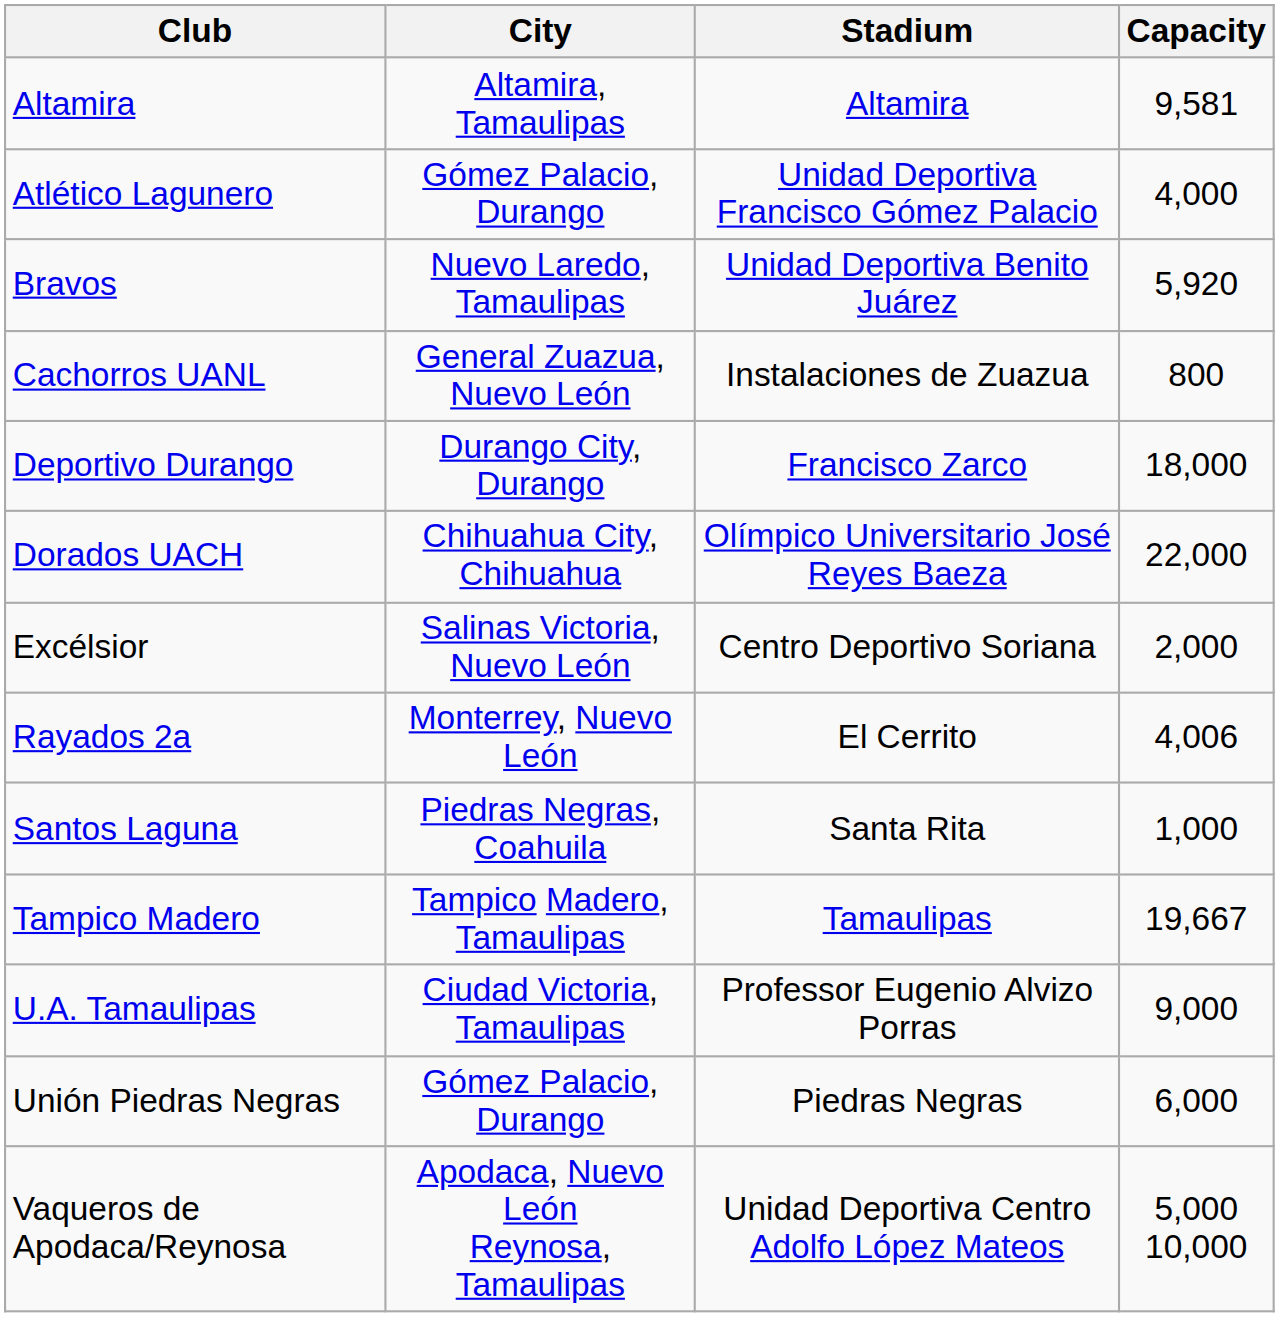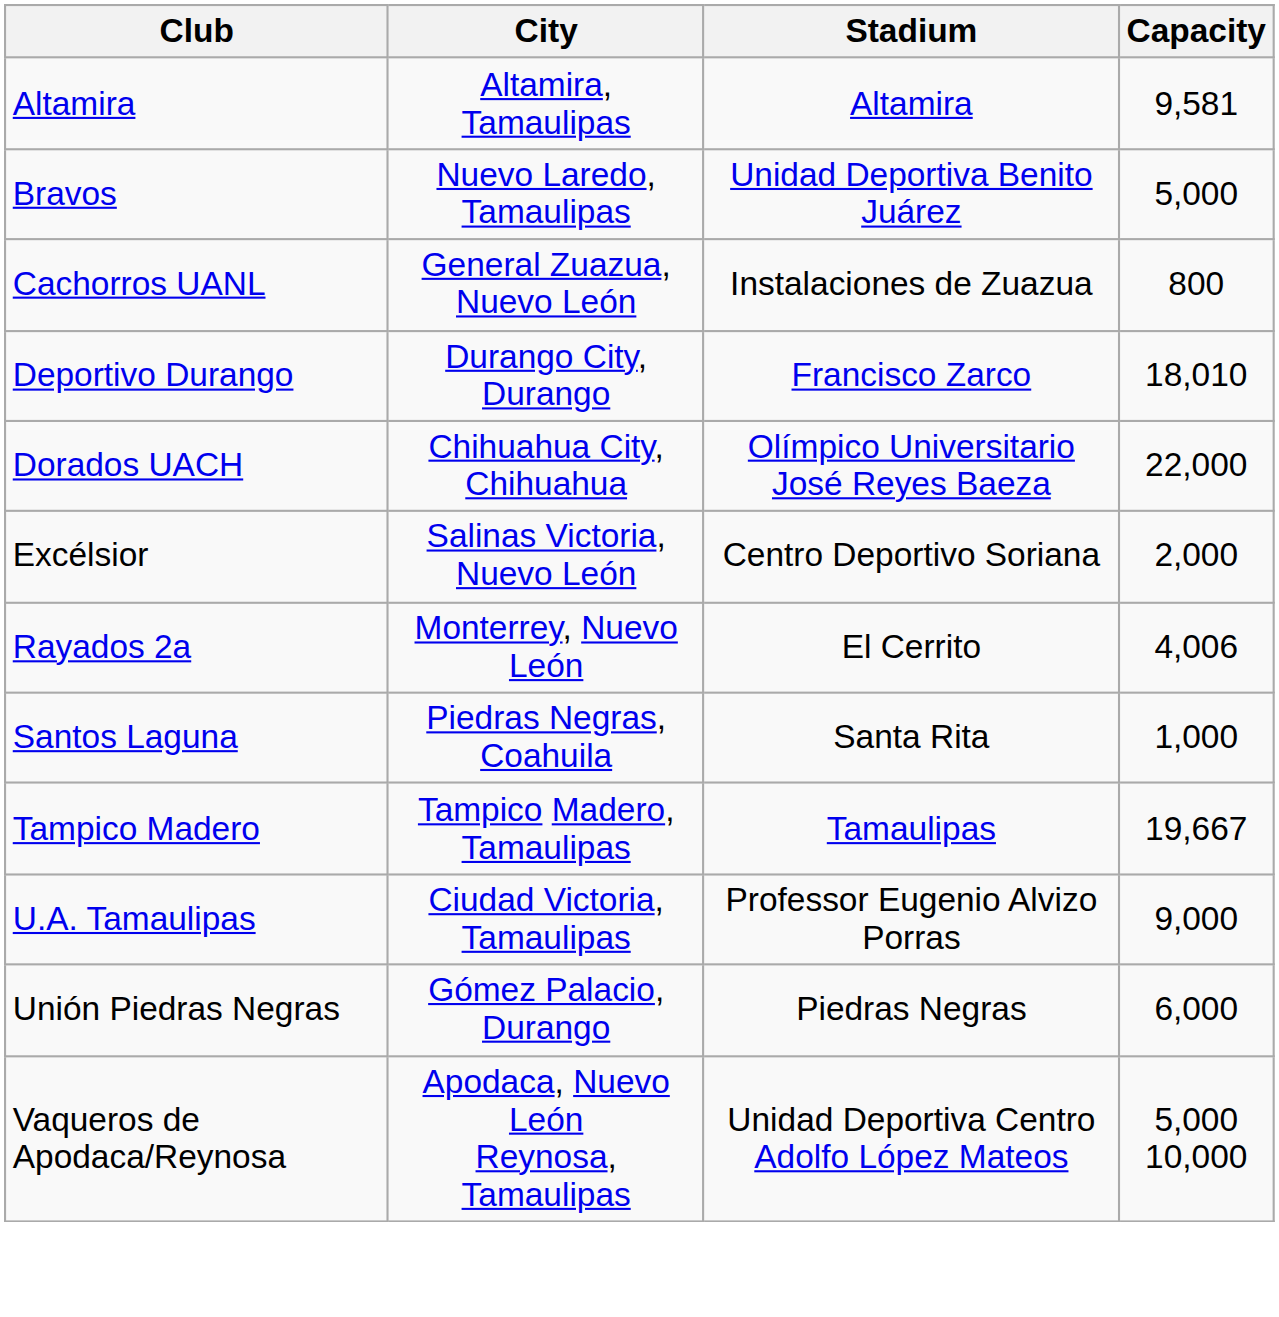- row: Atlético Lagunero | Gómez Palacio, Durango | Unidad Deportiva Francisco Gómez Palacio | 4,000
Bravos | Capacity: 5,920 -> 5,000
Deportivo Durango | Capacity: 18,000 -> 18,010
